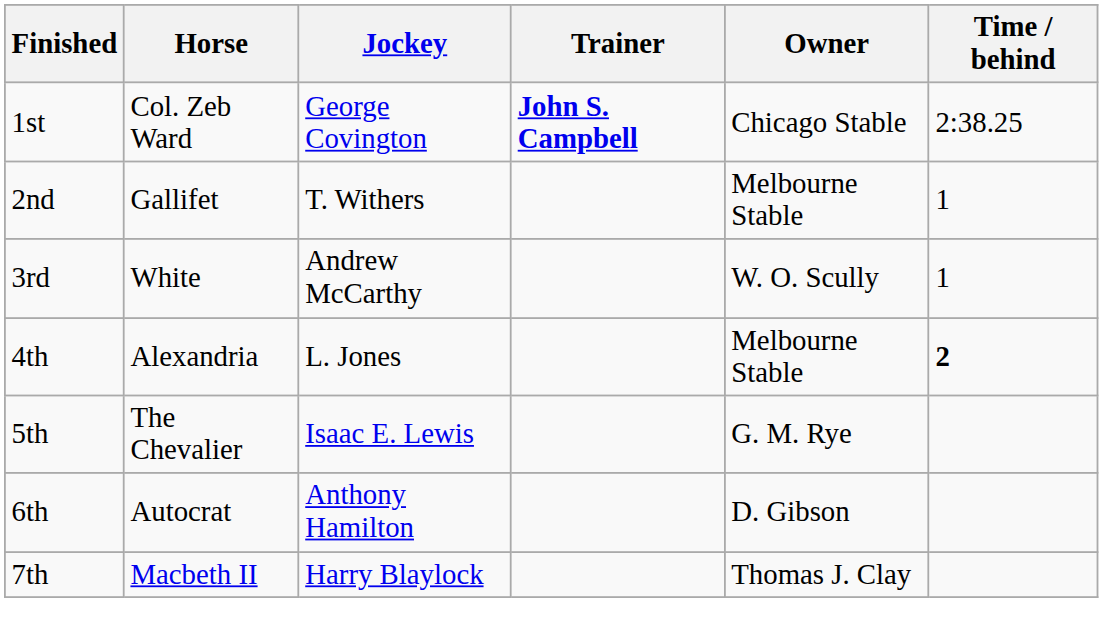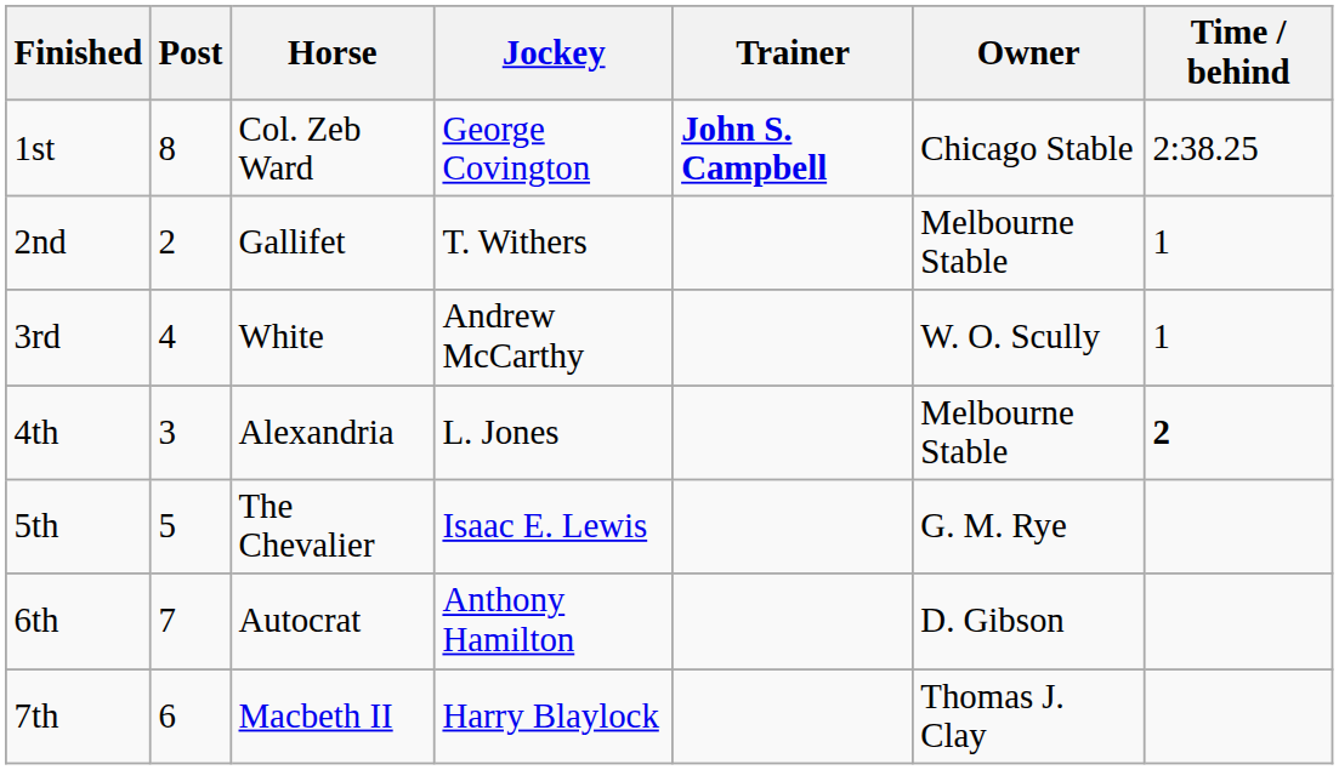+ column: Post | 8 | 2 | 4 | 3 | 5 | 7 | 6
